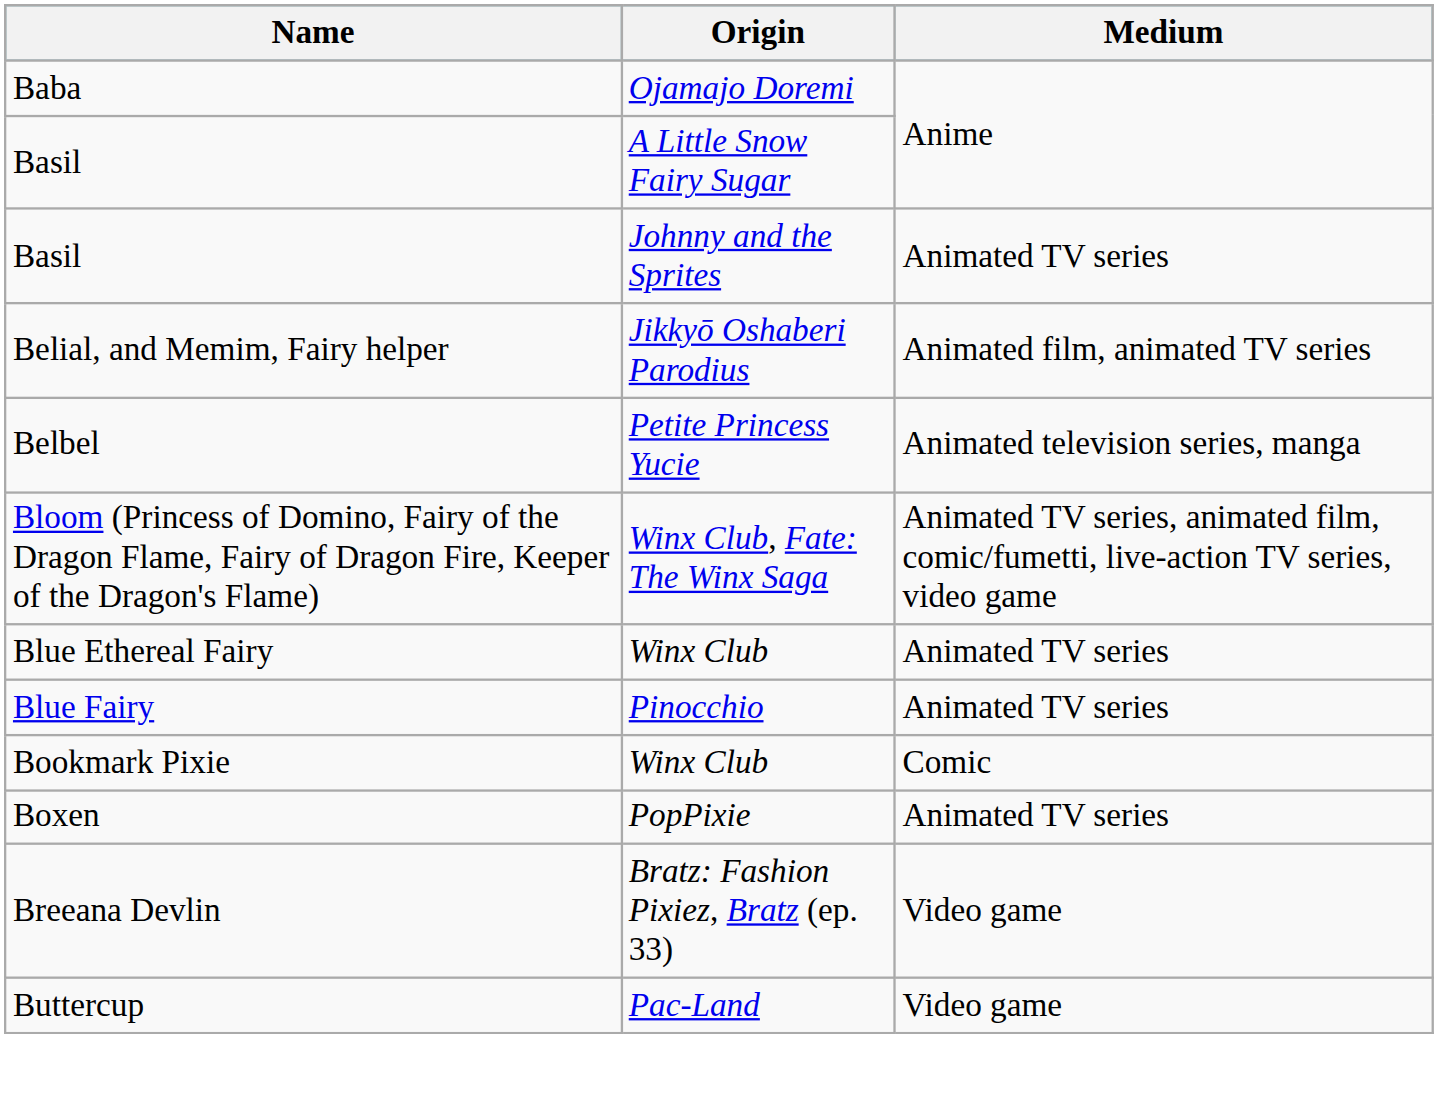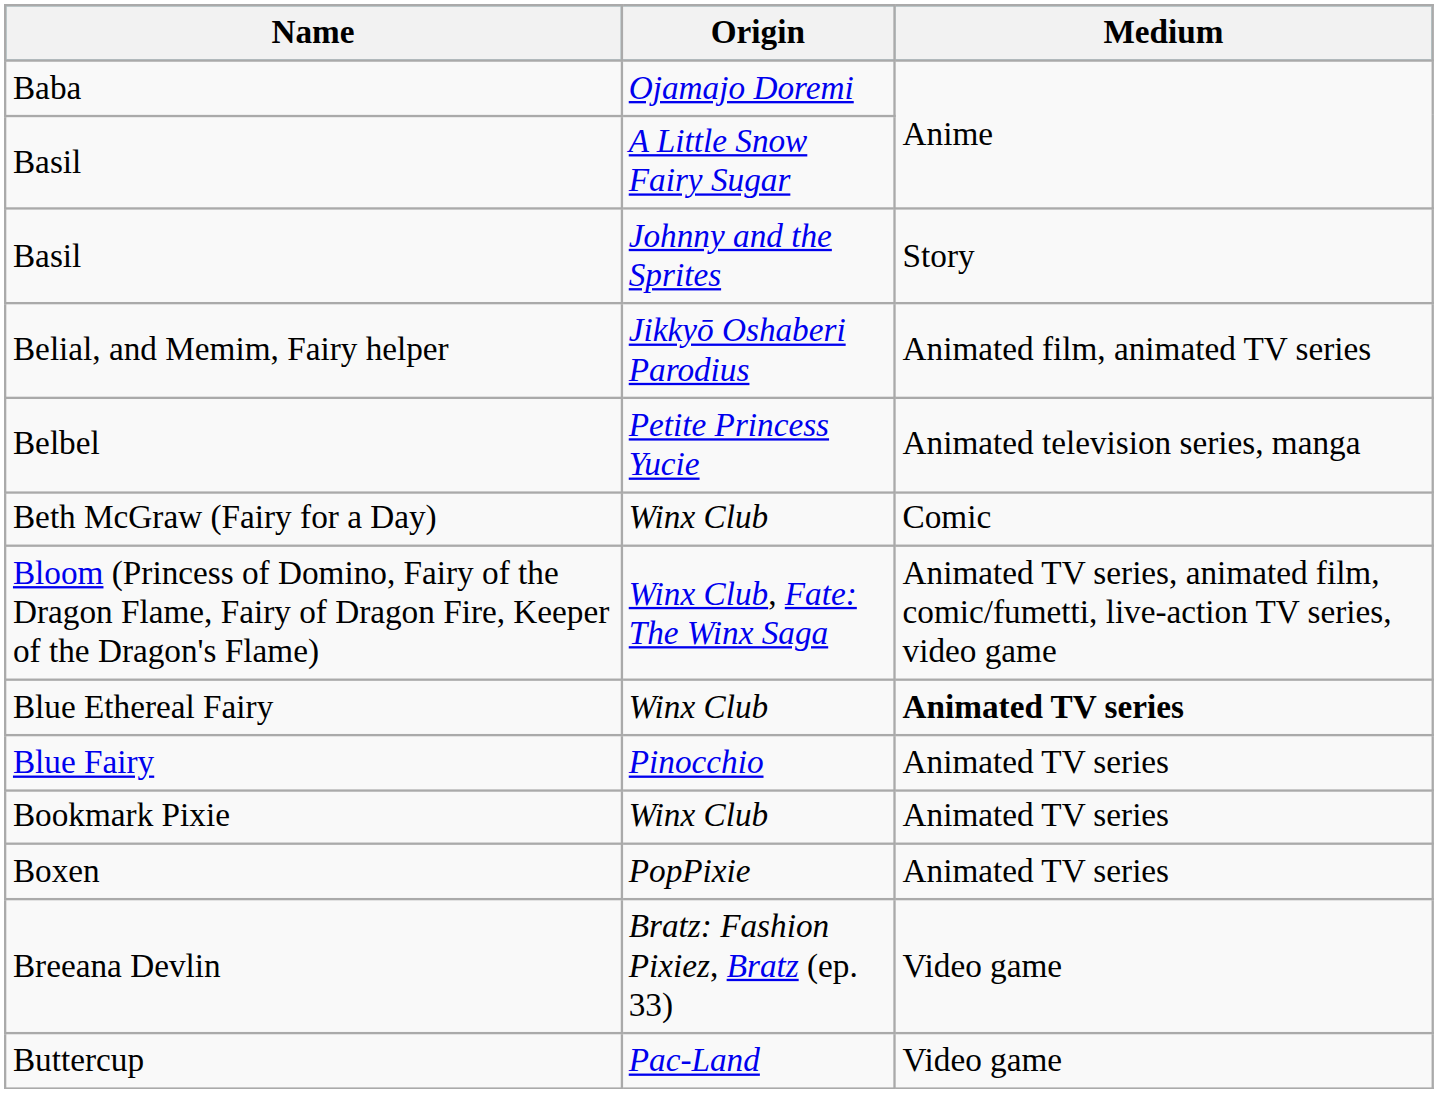Basil / Johnny and the Sprites | Medium: Animated TV series -> Story
+ row: Beth McGraw (Fairy for a Day) | Winx Club | Comic
Blue Ethereal Fairy | Medium: normal -> bold
Bookmark Pixie | Medium: Comic -> Animated TV series
